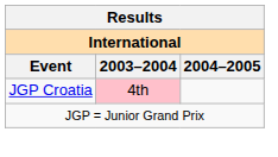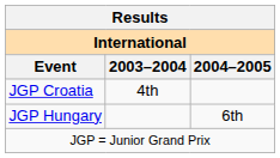JGP Croatia | 2003–2004: pink background -> no background
+ row: JGP Hungary | 6th
